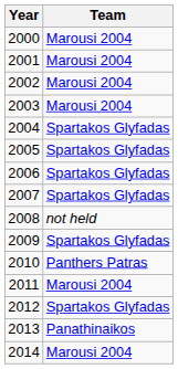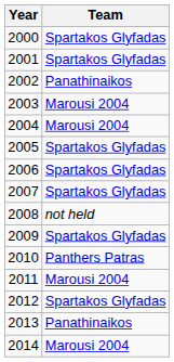2000 | Team: Marousi 2004 -> Spartakos Glyfadas
2001 | Team: Marousi 2004 -> Spartakos Glyfadas
2002 | Team: Marousi 2004 -> Panathinaikos
2004 | Team: Spartakos Glyfadas -> Marousi 2004
